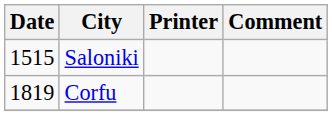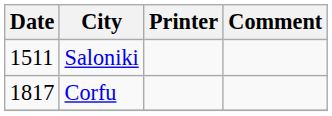Saloniki | Date: 1515 -> 1511
Corfu | Date: 1819 -> 1817
